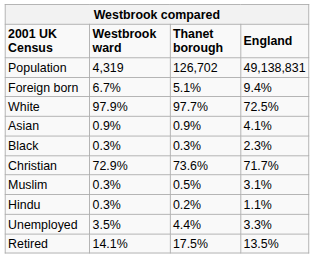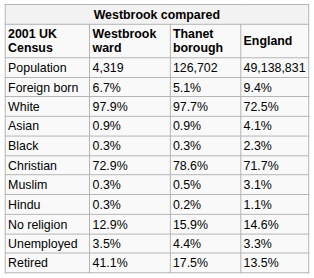Christian | Thanet borough: 73.6% -> 78.6%
+ row: No religion | 12.9% | 15.9% | 14.6%
Retired | Westbrook ward: 14.1% -> 41.1%
